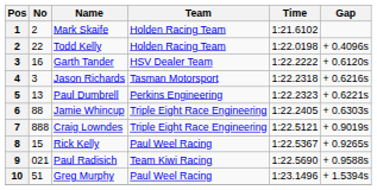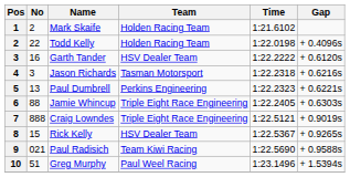Rick Kelly | Team: Paul Weel Racing -> HSV Dealer Team
